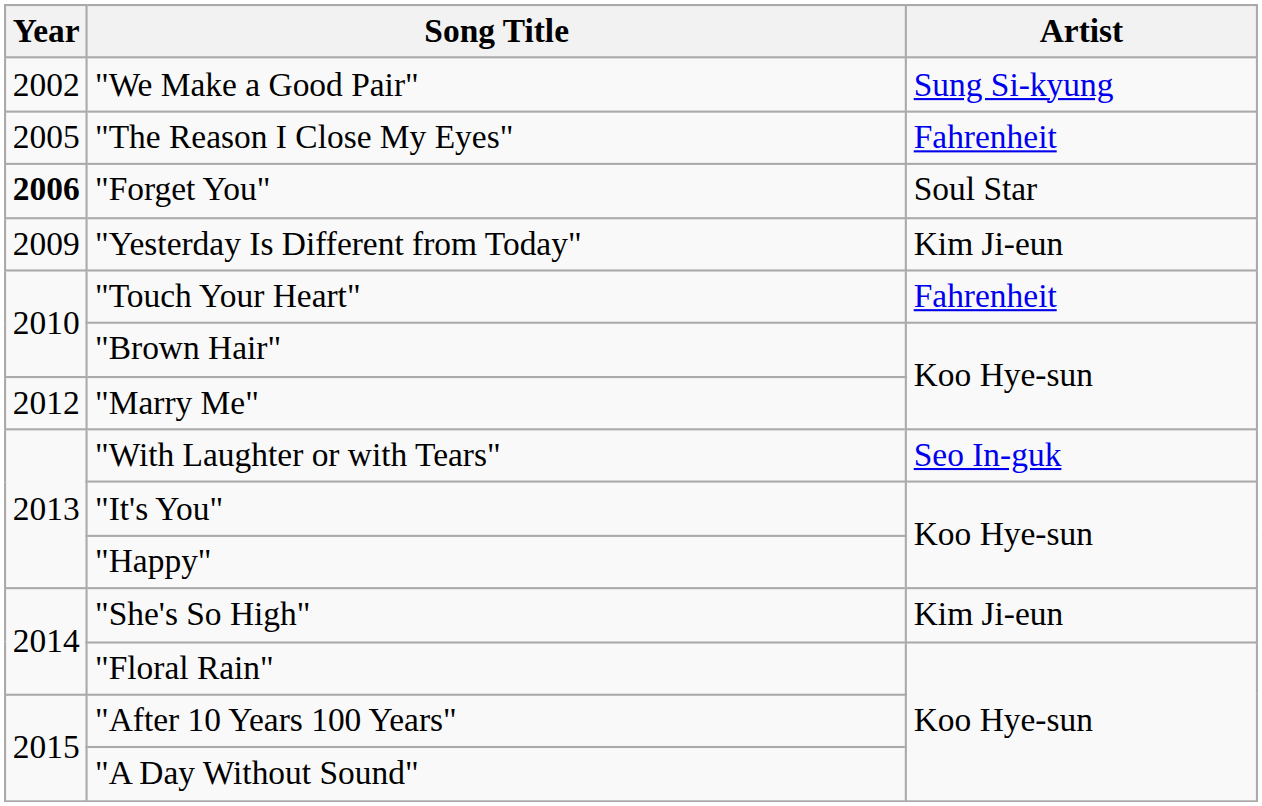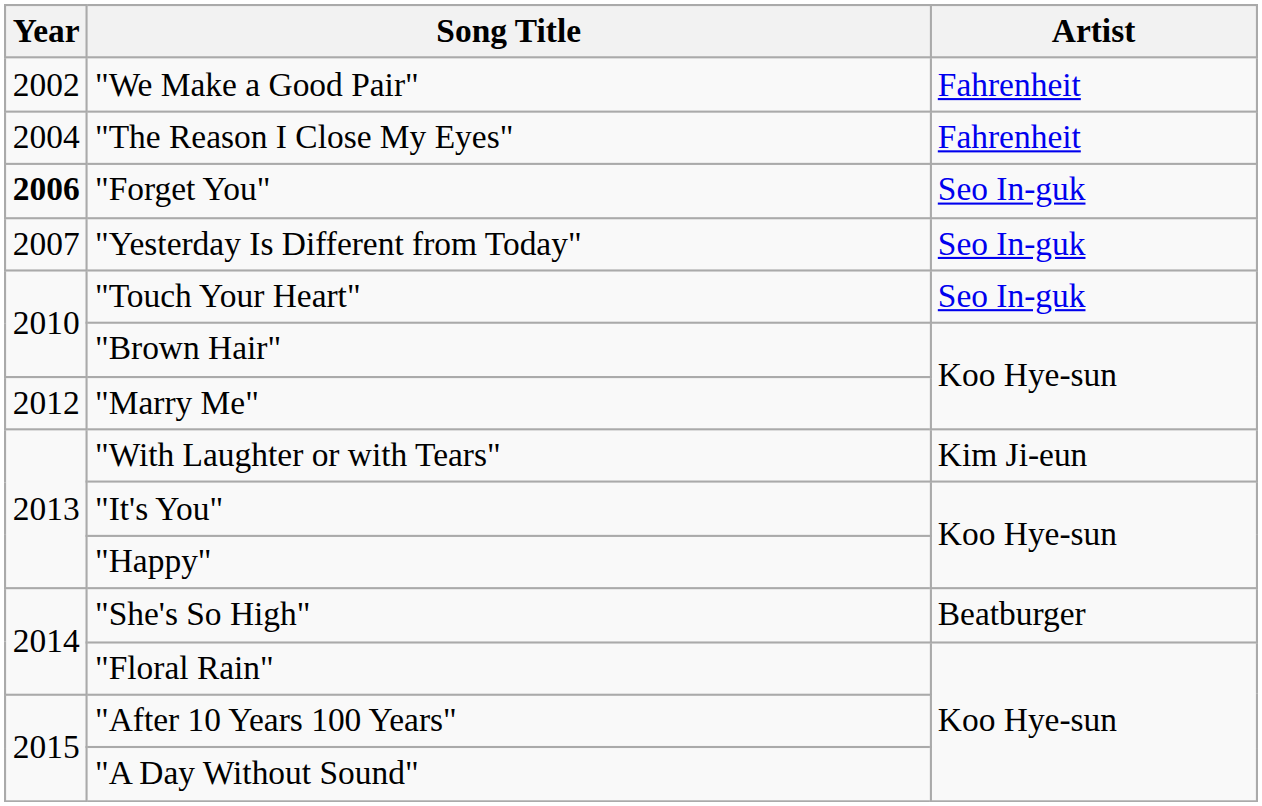"We Make a Good Pair" | Artist: Sung Si-kyung -> Fahrenheit
"The Reason I Close My Eyes" | Year: 2005 -> 2004
"Forget You" | Artist: Soul Star -> Seo In-guk
"Yesterday Is Different from Today" | Year: 2009 -> 2007
"Yesterday Is Different from Today" | Artist: Kim Ji-eun -> Seo In-guk
"Touch Your Heart" | Artist: Fahrenheit -> Seo In-guk
"With Laughter or with Tears" | Artist: Seo In-guk -> Kim Ji-eun
"She's So High" | Artist: Kim Ji-eun -> Beatburger
